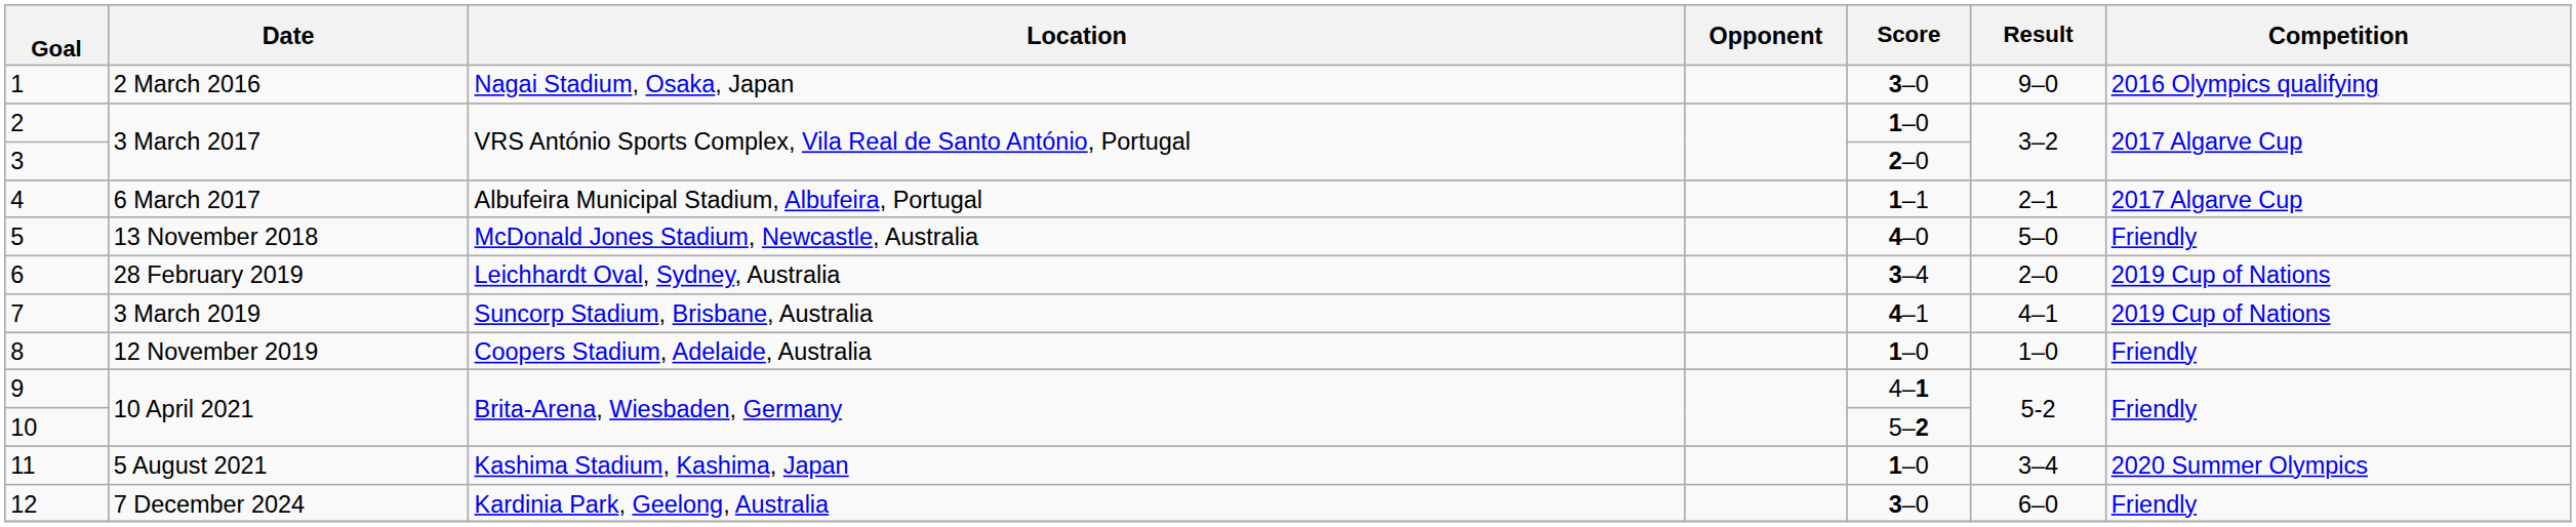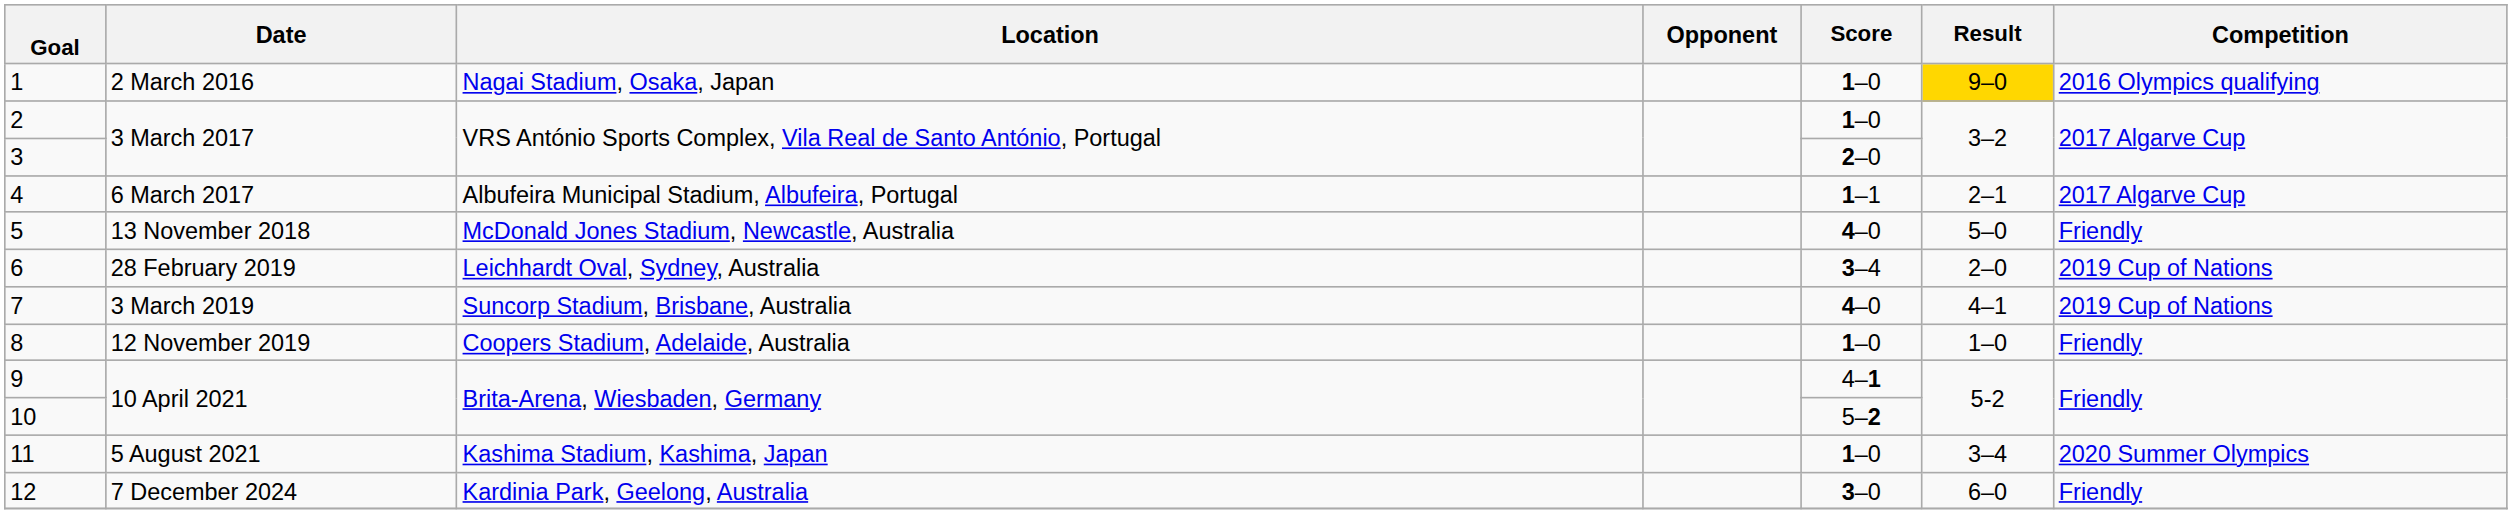1 | Score: 3–0 -> 1–0
1 | Result: no background -> gold background
7 | Score: 4–1 -> 4–0
